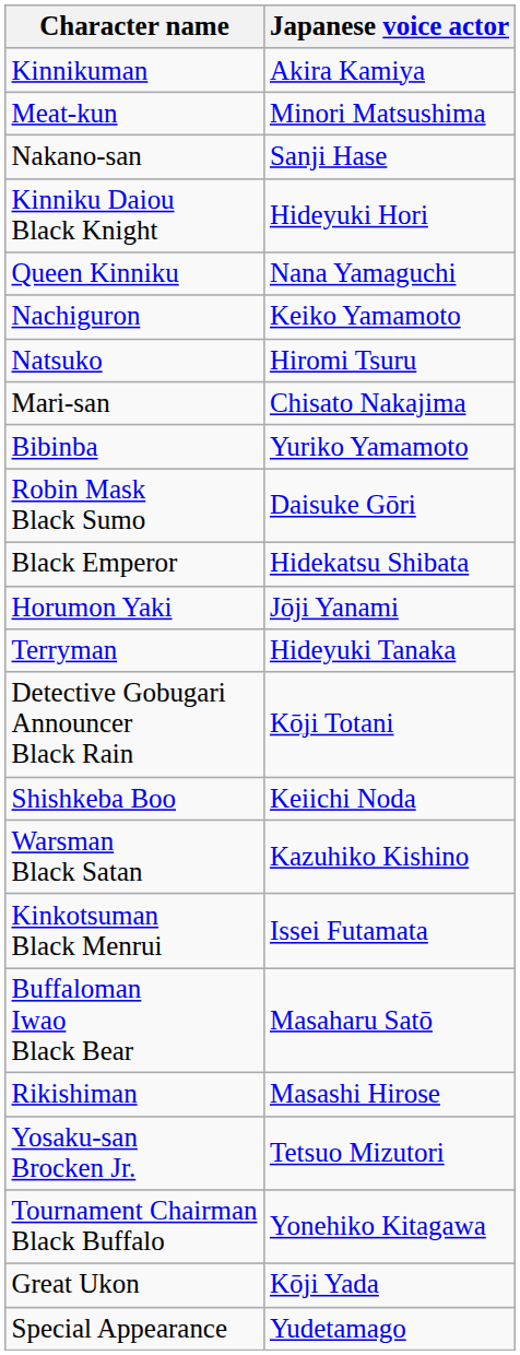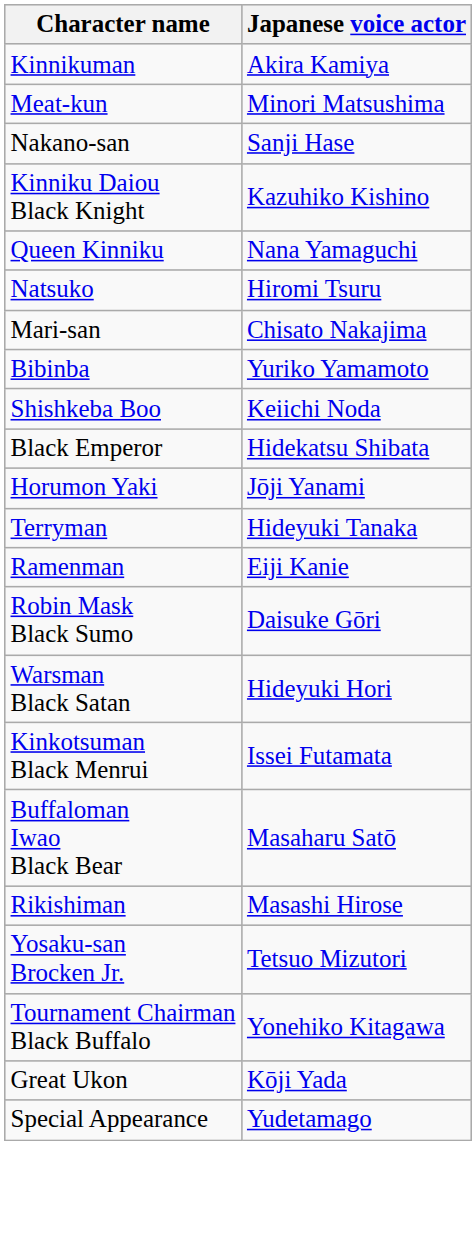Kinniku Daiou Black Knight | Japanese voice actor: Hideyuki Hori -> Kazuhiko Kishino
- row: Nachiguron | Keiko Yamamoto
rows swapped: Shishkeba Boo <-> Robin Mask Black Sumo
+ row: Ramenman | Eiji Kanie
- row: Detective Gobugari Announcer Black Rain | Kōji Totani
Warsman Black Satan | Japanese voice actor: Kazuhiko Kishino -> Hideyuki Hori
